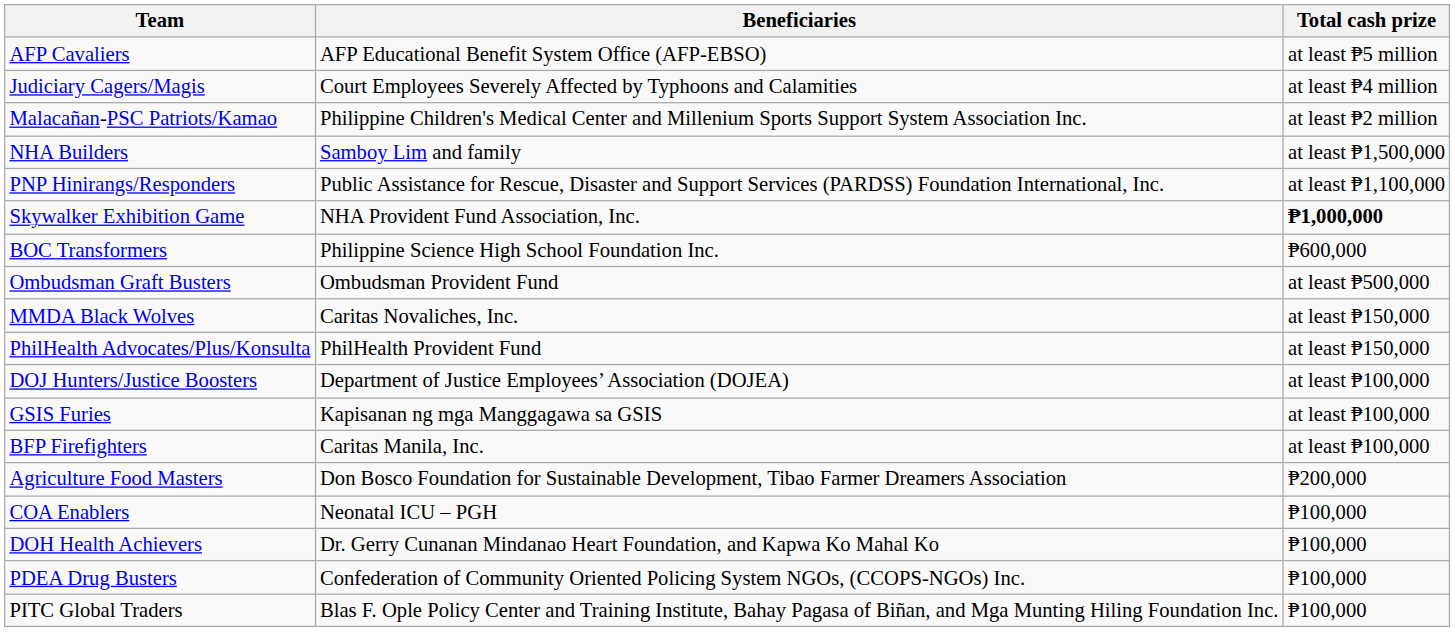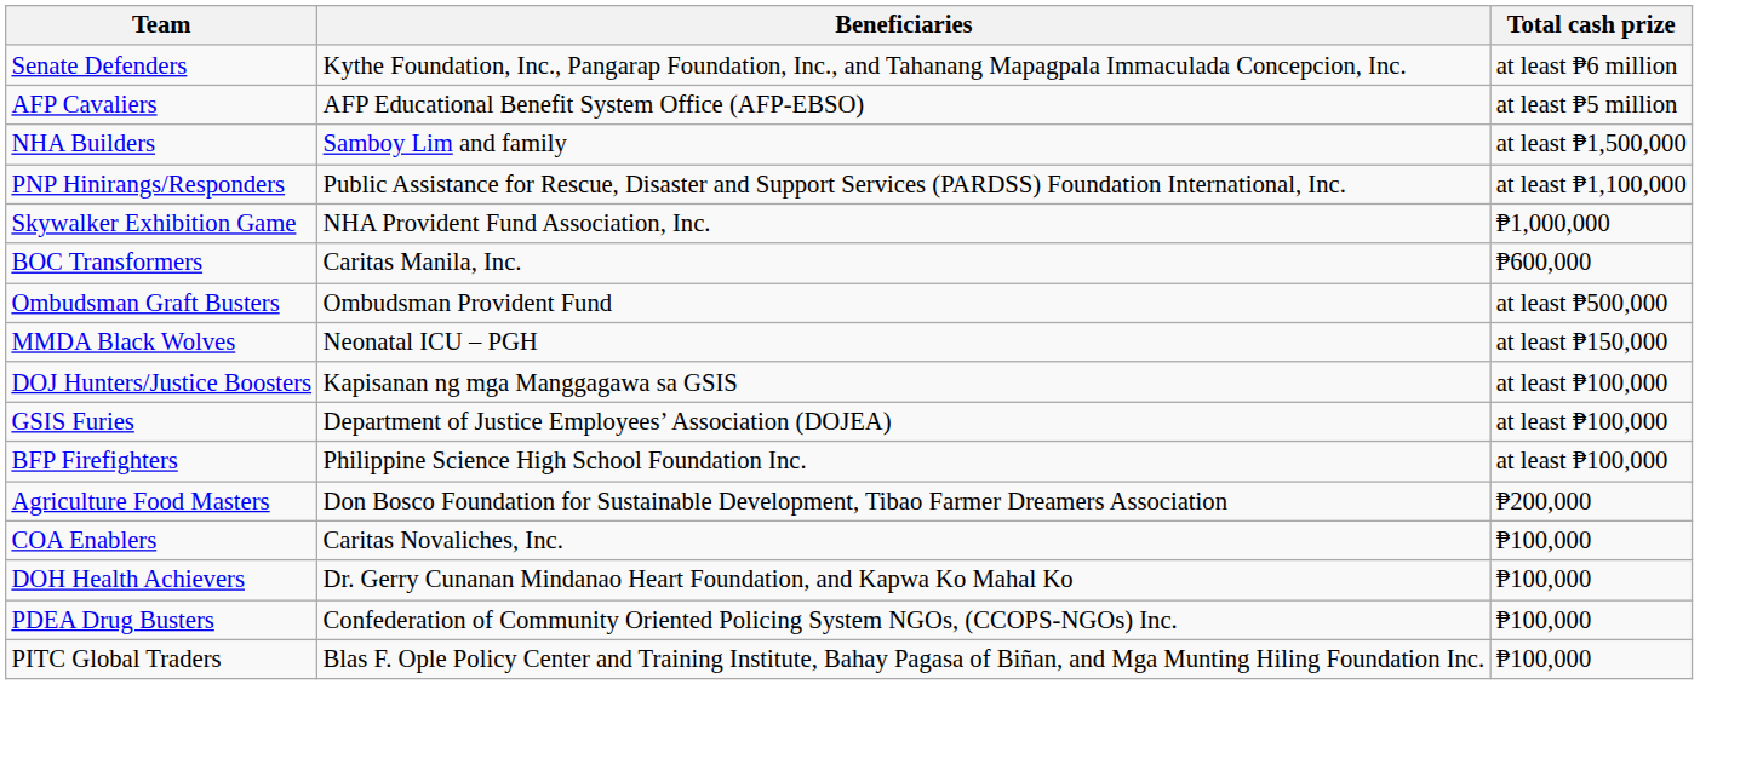+ row: Senate Defenders | Kythe Foundation, Inc., Pangarap Foundation, Inc., and Tahanang Mapagpala Immaculada Concepcion, Inc. | at least ₱6 million
- row: Judiciary Cagers/Magis | Court Employees Severely Affected by Typhoons and Calamities | at least ₱4 million
- row: Malacañan-PSC Patriots/Kamao | Philippine Children's Medical Center and Millenium Sports Support System Association Inc. | at least ₱2 million
Skywalker Exhibition Game | Total cash prize: bold -> normal
BOC Transformers | Beneficiaries: Philippine Science High School Foundation Inc. -> Caritas Manila, Inc.
MMDA Black Wolves | Beneficiaries: Caritas Novaliches, Inc. -> Neonatal ICU – PGH
- row: PhilHealth Advocates/Plus/Konsulta | PhilHealth Provident Fund | at least ₱150,000
DOJ Hunters/Justice Boosters | Beneficiaries: Department of Justice Employees’ Association (DOJEA) -> Kapisanan ng mga Manggagawa sa GSIS
GSIS Furies | Beneficiaries: Kapisanan ng mga Manggagawa sa GSIS -> Department of Justice Employees’ Association (DOJEA)
BFP Firefighters | Beneficiaries: Caritas Manila, Inc. -> Philippine Science High School Foundation Inc.
COA Enablers | Beneficiaries: Neonatal ICU – PGH -> Caritas Novaliches, Inc.
